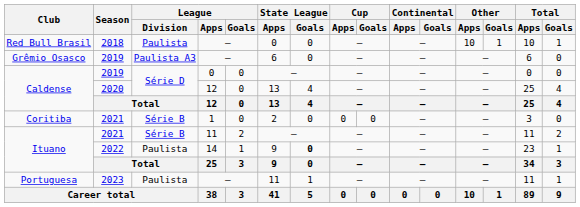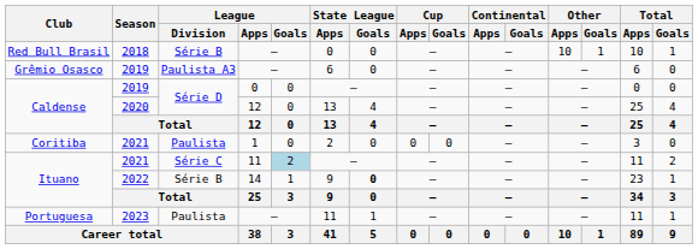Red Bull Brasil | League / Division: Paulista -> Série B
Coritiba | League / Division: Série B -> Paulista
Ituano / 2021 | League / Division: Série B -> Série C
Ituano / 2021 | League / Goals: no background -> lightblue background
Ituano / 2022 | League / Division: Paulista -> Série B
